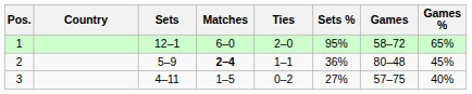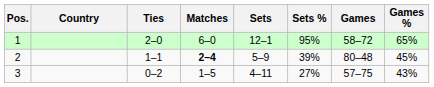columns swapped: Ties <-> Sets
2 | Sets %: 36% -> 39%
3 | Games %: 40% -> 43%
